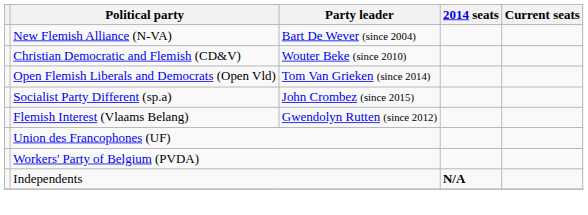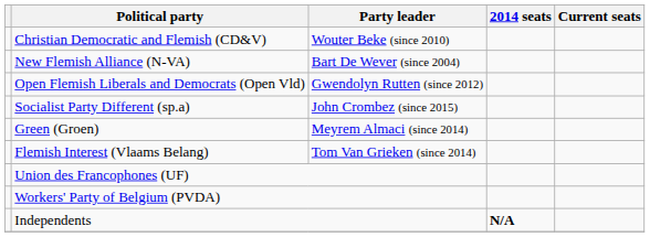rows swapped: New Flemish Alliance (N-VA) <-> Christian Democratic and Flemish (CD&V)
Open Flemish Liberals and Democrats (Open Vld) | Party leader: Tom Van Grieken (since 2014) -> Gwendolyn Rutten (since 2012)
+ row: Green (Groen) | Meyrem Almaci (since 2014)
Flemish Interest (Vlaams Belang) | Party leader: Gwendolyn Rutten (since 2012) -> Tom Van Grieken (since 2014)
